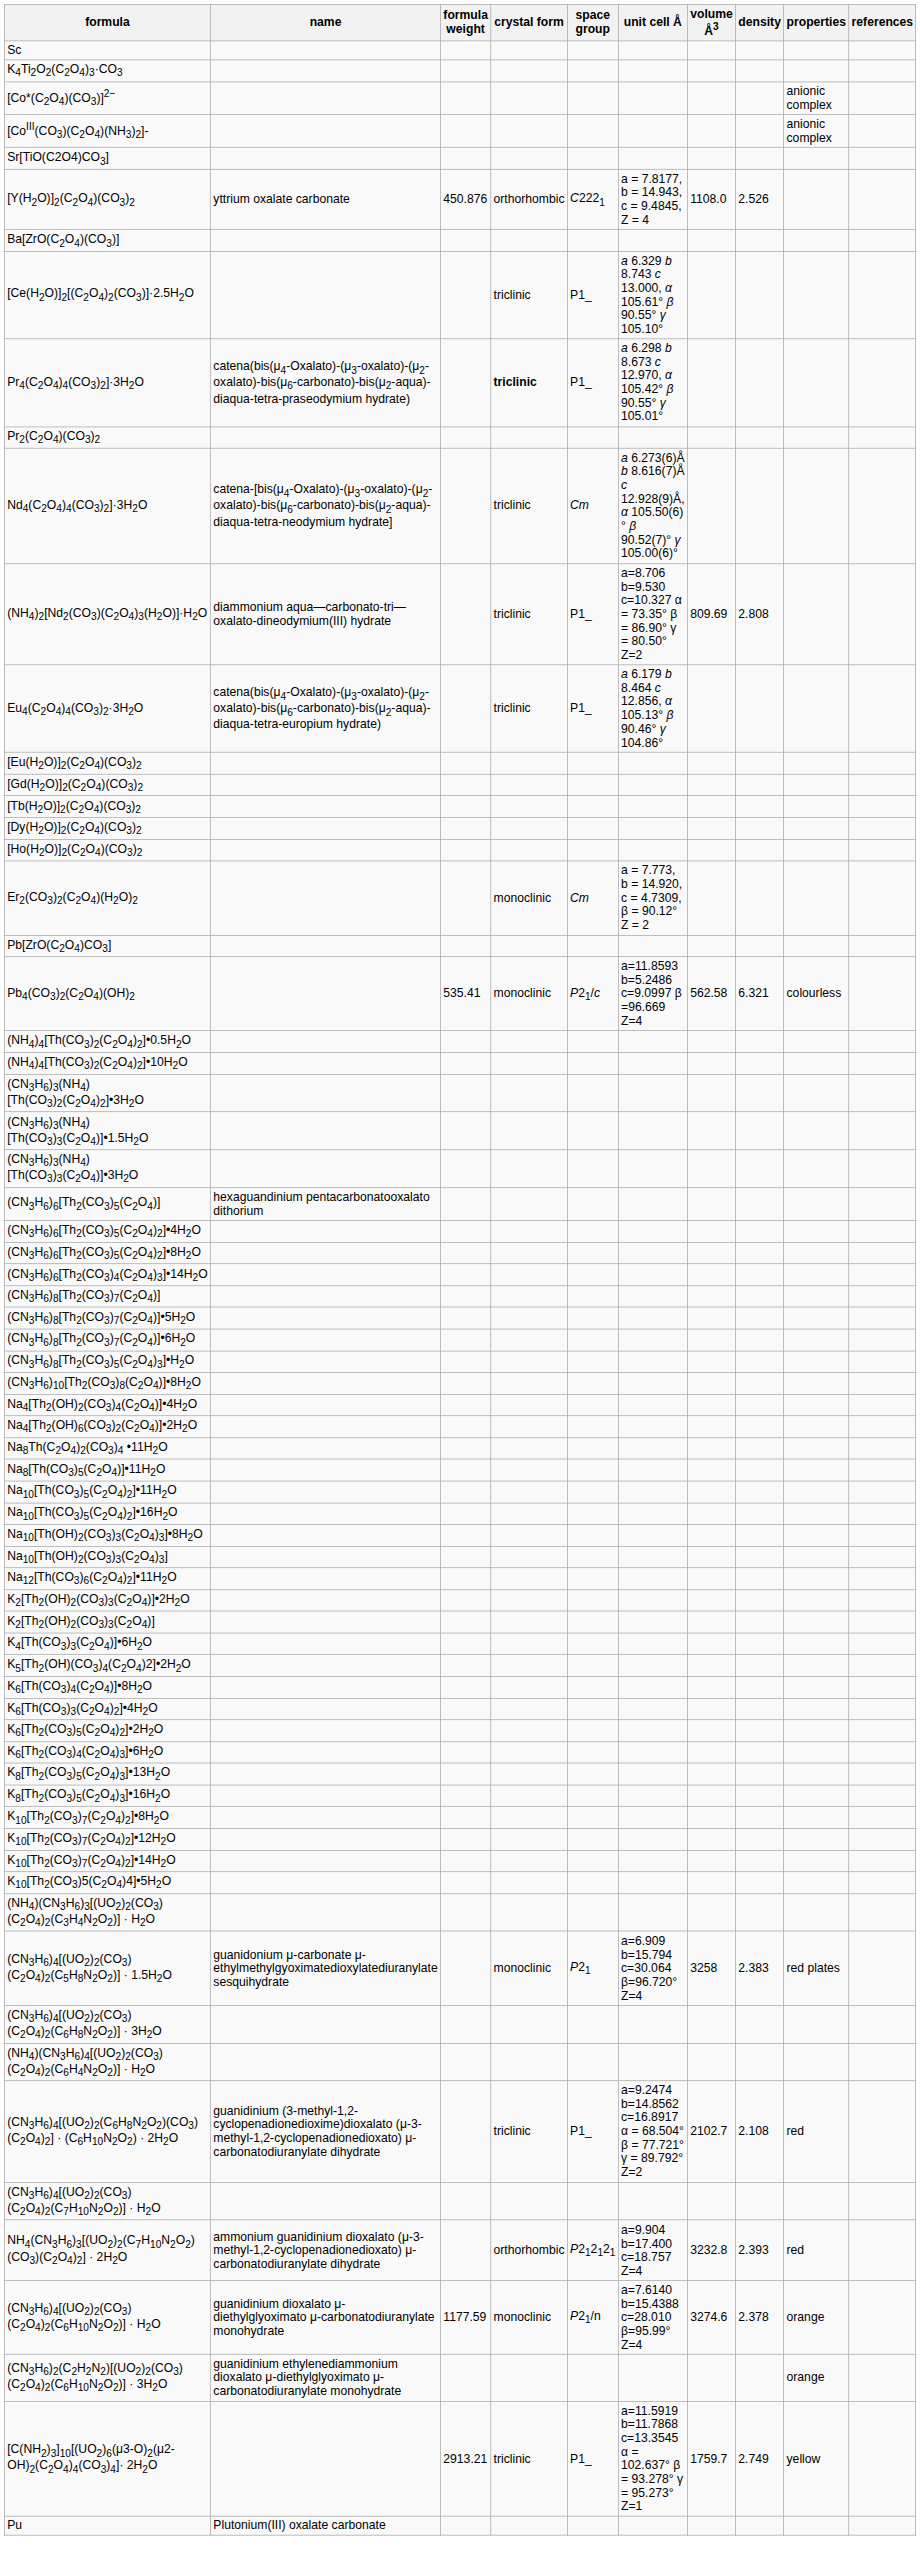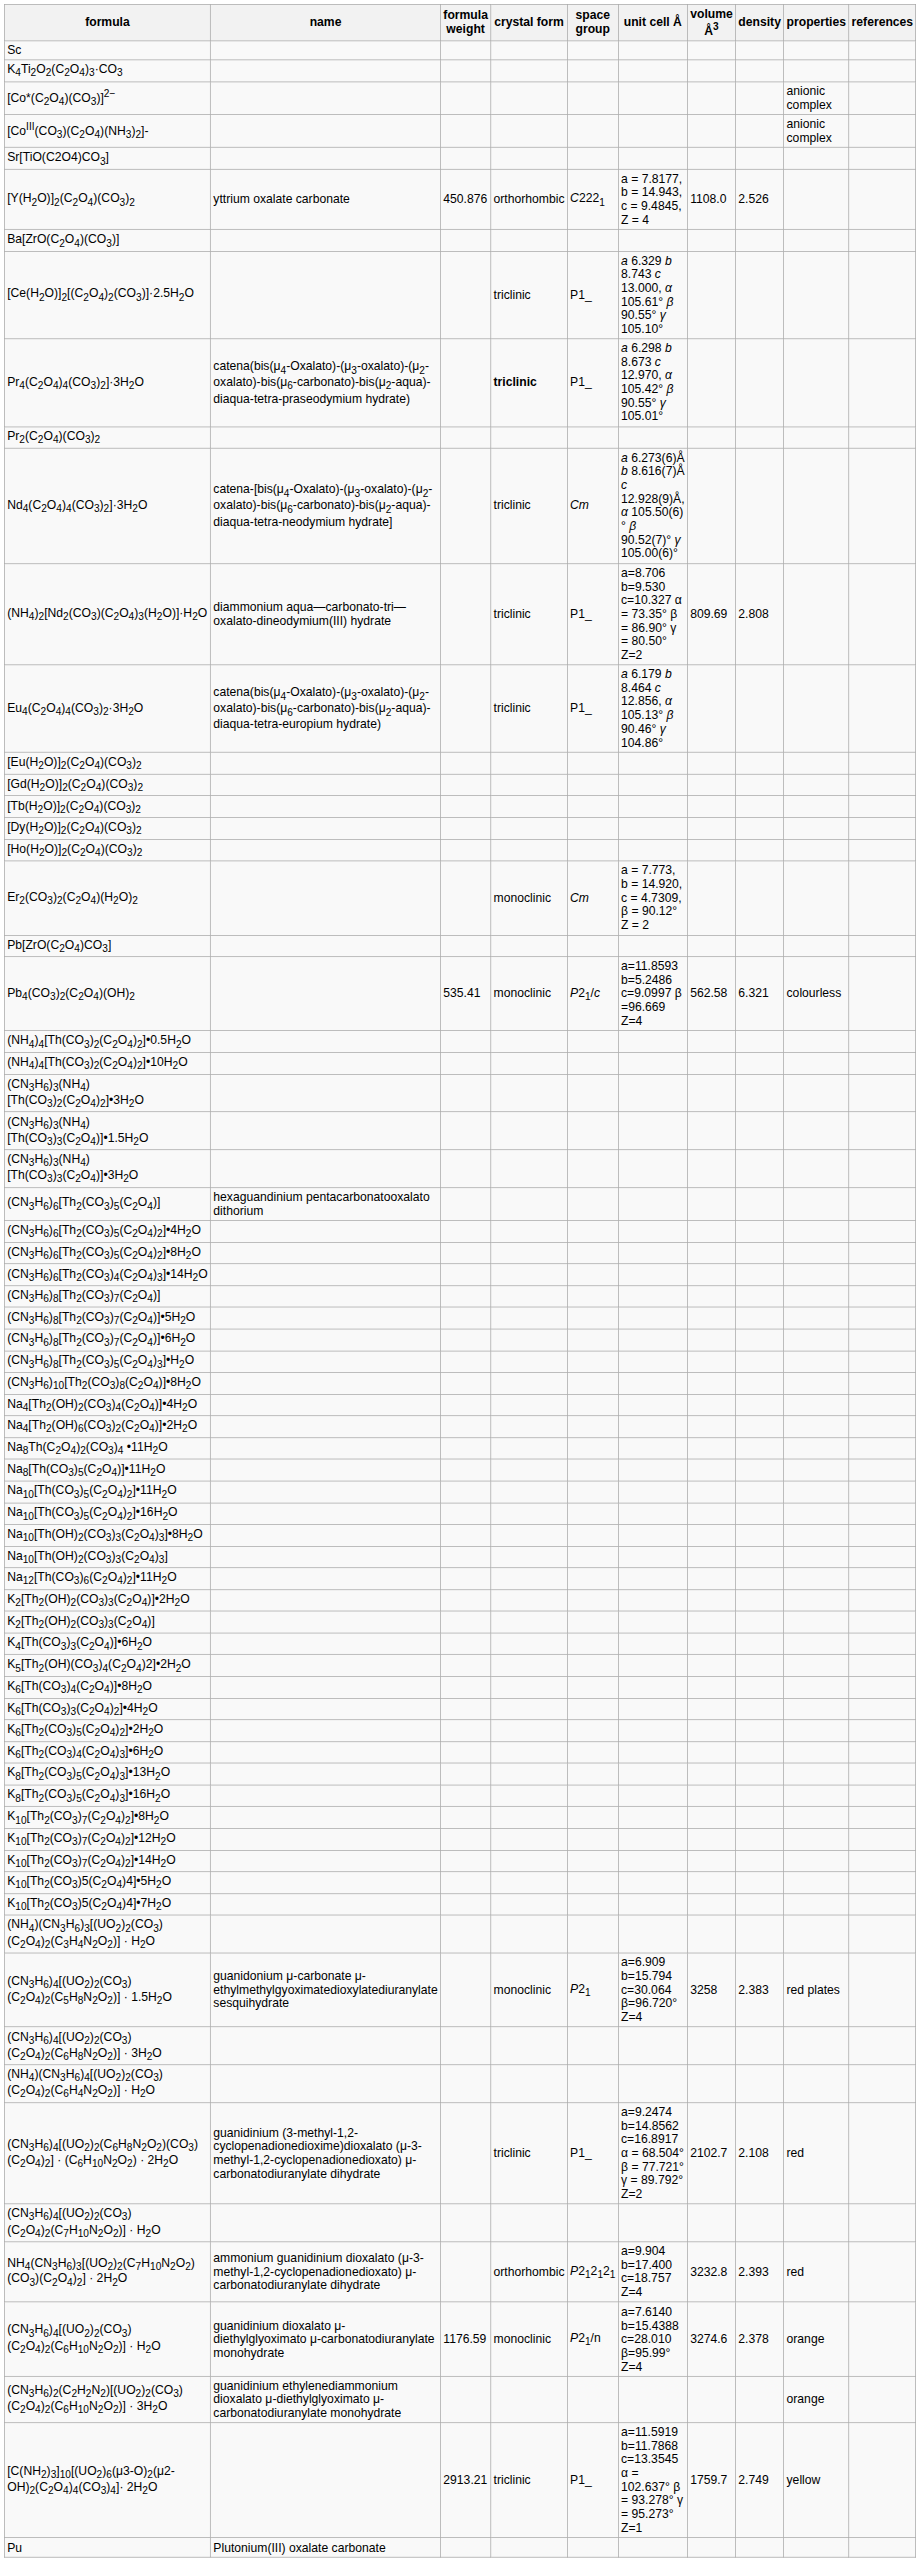+ row: K10[Th2(CO3)5(C2O4)4]•7Н2O
(CN3H6)4[(UO2)2(CO3)(C2O4)2(C6H10N2O2)] · H2O | formula weight: 1177.59 -> 1176.59
